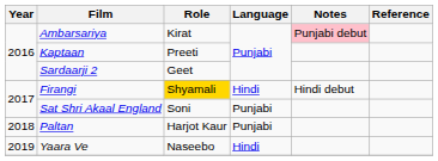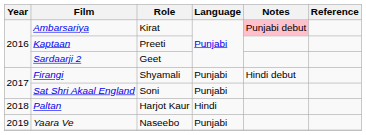Firangi | Role: gold background -> no background
Firangi | Language: Hindi -> Punjabi
Paltan | Language: Punjabi -> Hindi
Yaara Ve | Language: Hindi -> Punjabi
